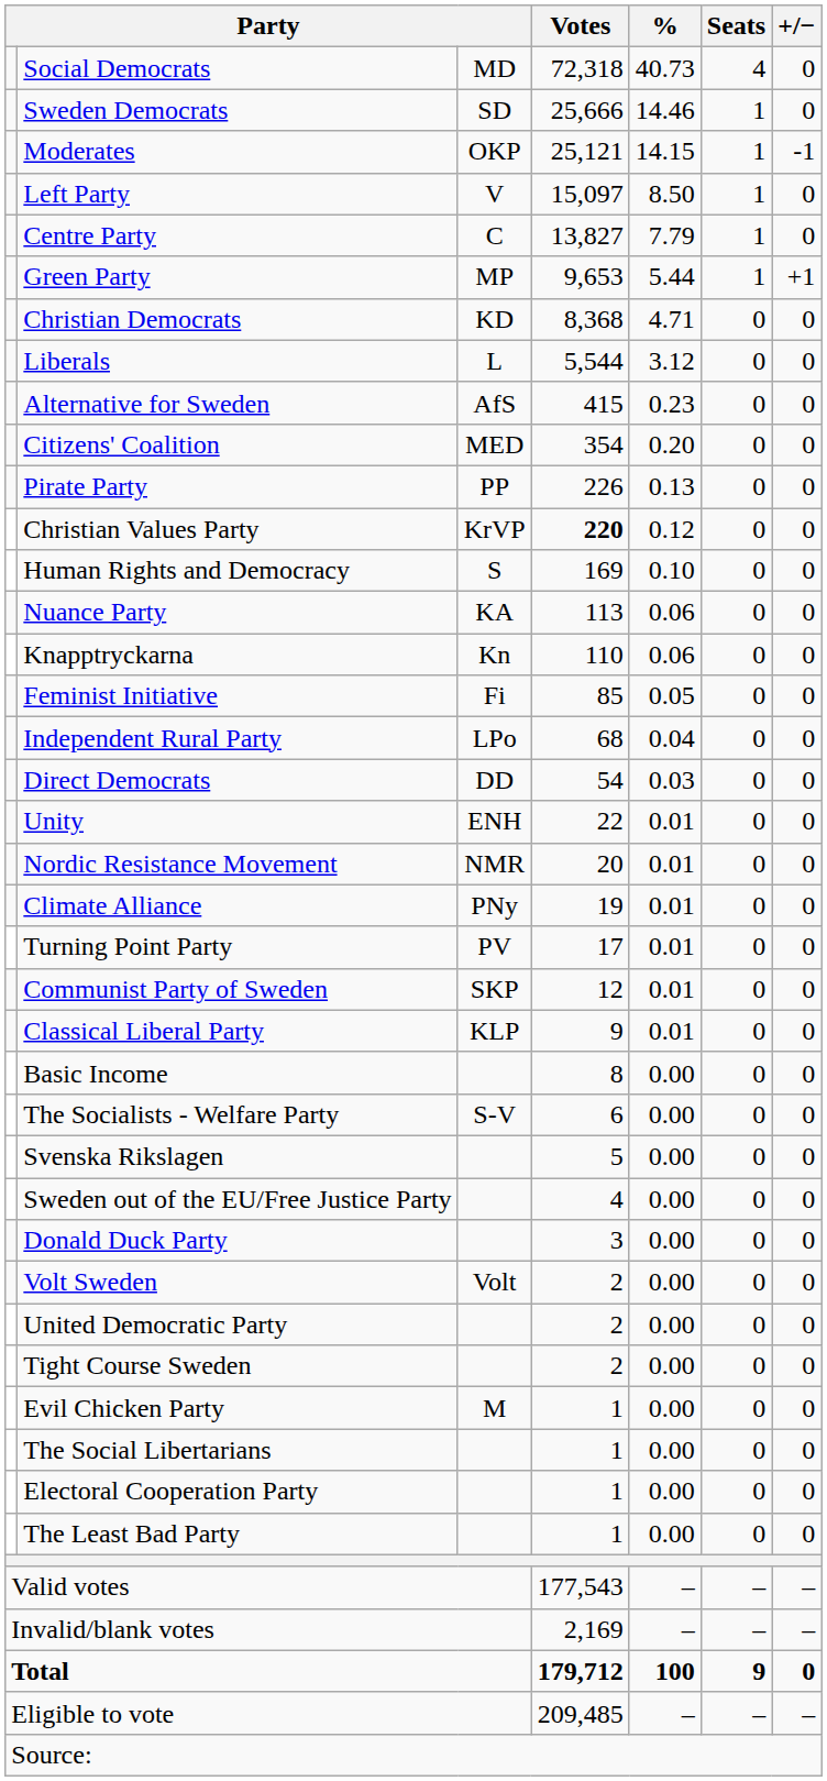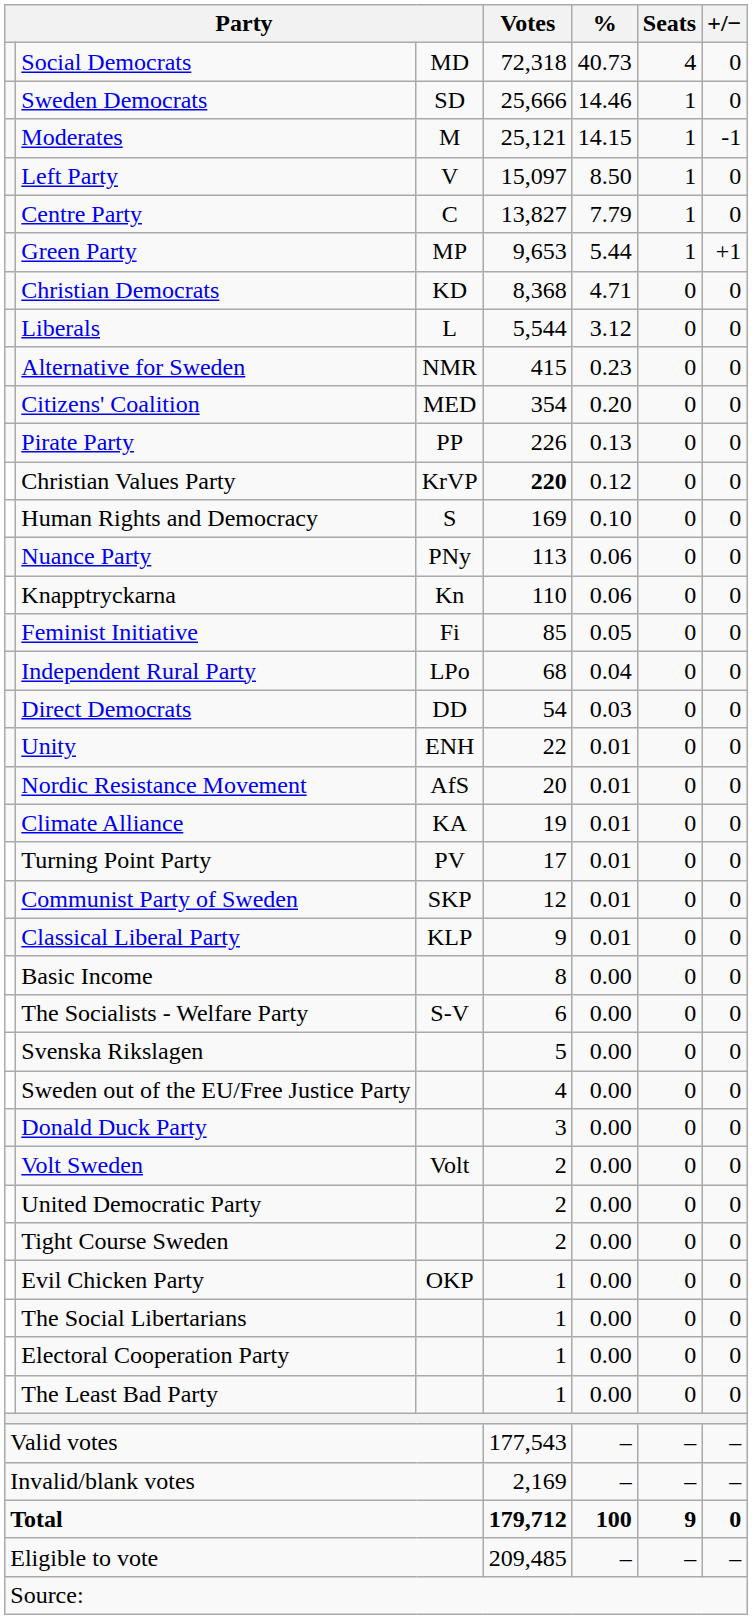Moderates | column 3: OKP -> M
Alternative for Sweden | column 3: AfS -> NMR
Nuance Party | column 3: KA -> PNy
Nordic Resistance Movement | column 3: NMR -> AfS
Climate Alliance | column 3: PNy -> KA
Evil Chicken Party | column 3: M -> OKP
